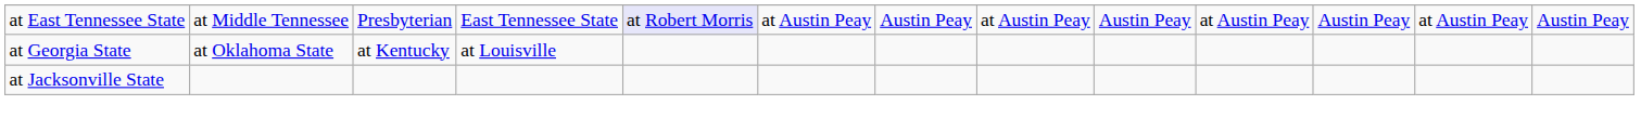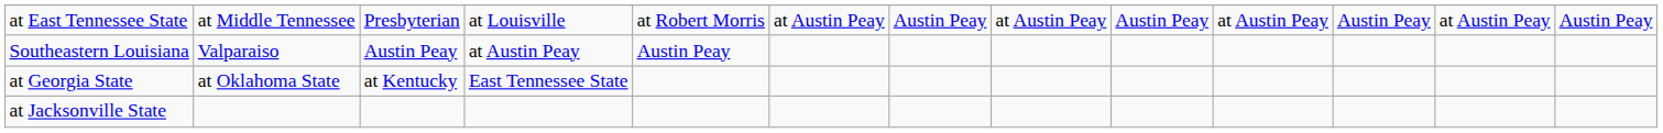at East Tennessee State | column 4: East Tennessee State -> at Louisville
at East Tennessee State | column 5: lavender background -> no background
+ row: Southeastern Louisiana | Valparaiso | Austin Peay | at Austin Peay | Austin Peay
at Georgia State | column 4: at Louisville -> East Tennessee State
